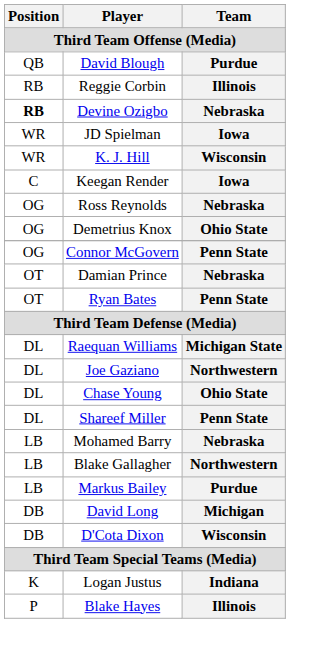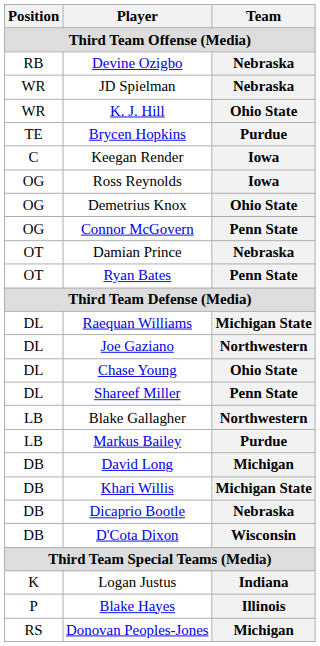- row: QB | David Blough | Purdue
- row: RB | Reggie Corbin | Illinois
Devine Ozigbo | Position: bold -> normal
JD Spielman | Team: Iowa -> Nebraska
K. J. Hill | Team: Wisconsin -> Ohio State
+ row: TE | Brycen Hopkins | Purdue
Ross Reynolds | Team: Nebraska -> Iowa
- row: LB | Mohamed Barry | Nebraska
+ row: DB | Khari Willis | Michigan State
+ row: DB | Dicaprio Bootle | Nebraska
+ row: RS | Donovan Peoples-Jones | Michigan
